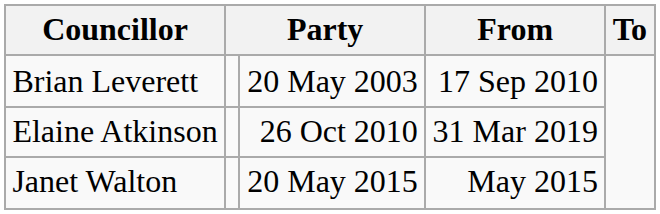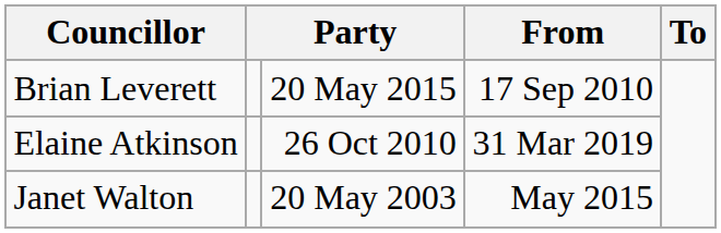Brian Leverett | column 3: 20 May 2003 -> 20 May 2015
Janet Walton | column 3: 20 May 2015 -> 20 May 2003
